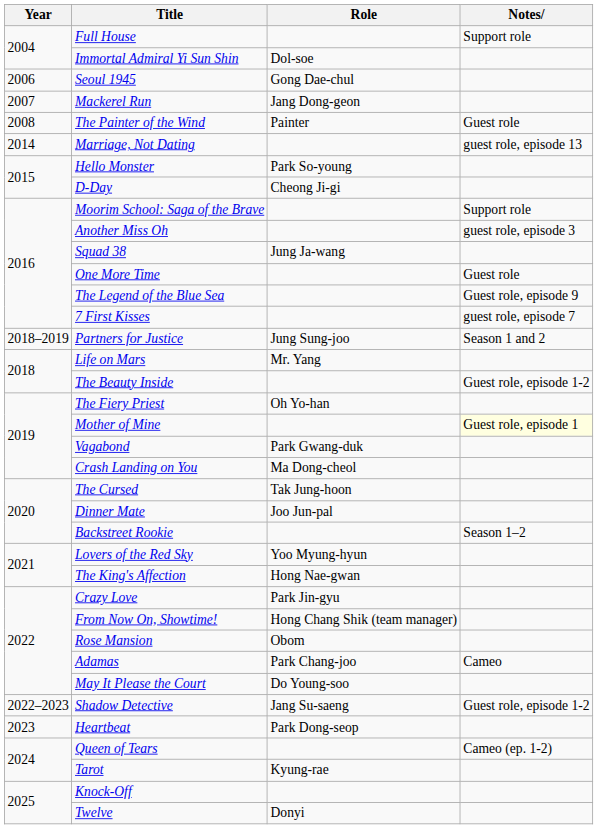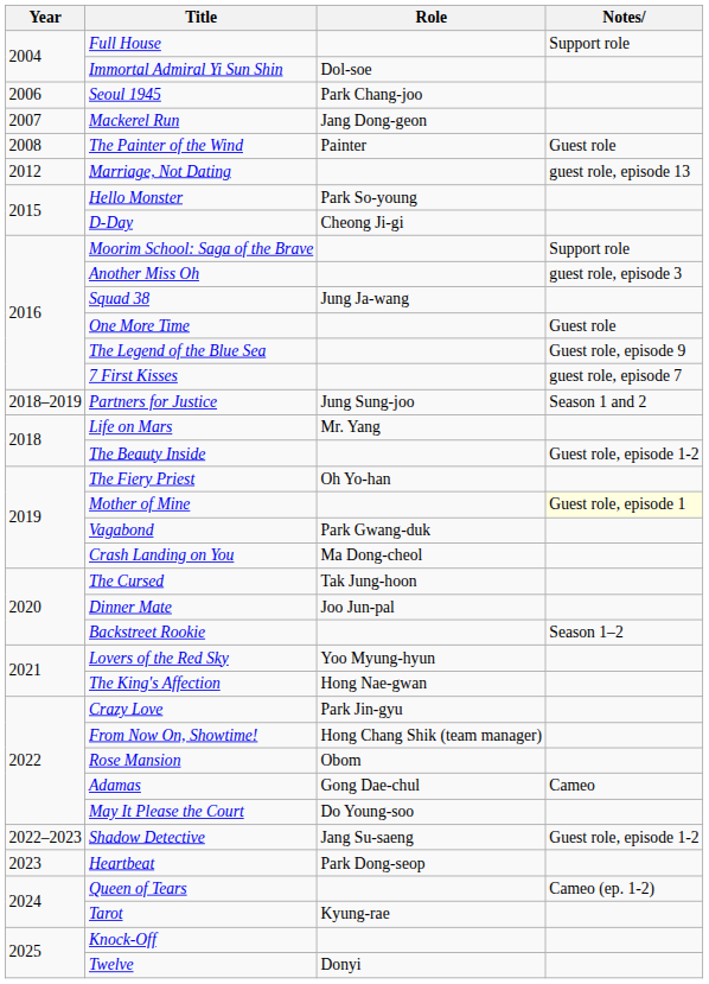Seoul 1945 | Role: Gong Dae-chul -> Park Chang-joo
Marriage, Not Dating | Year: 2014 -> 2012
Adamas | Role: Park Chang-joo -> Gong Dae-chul
